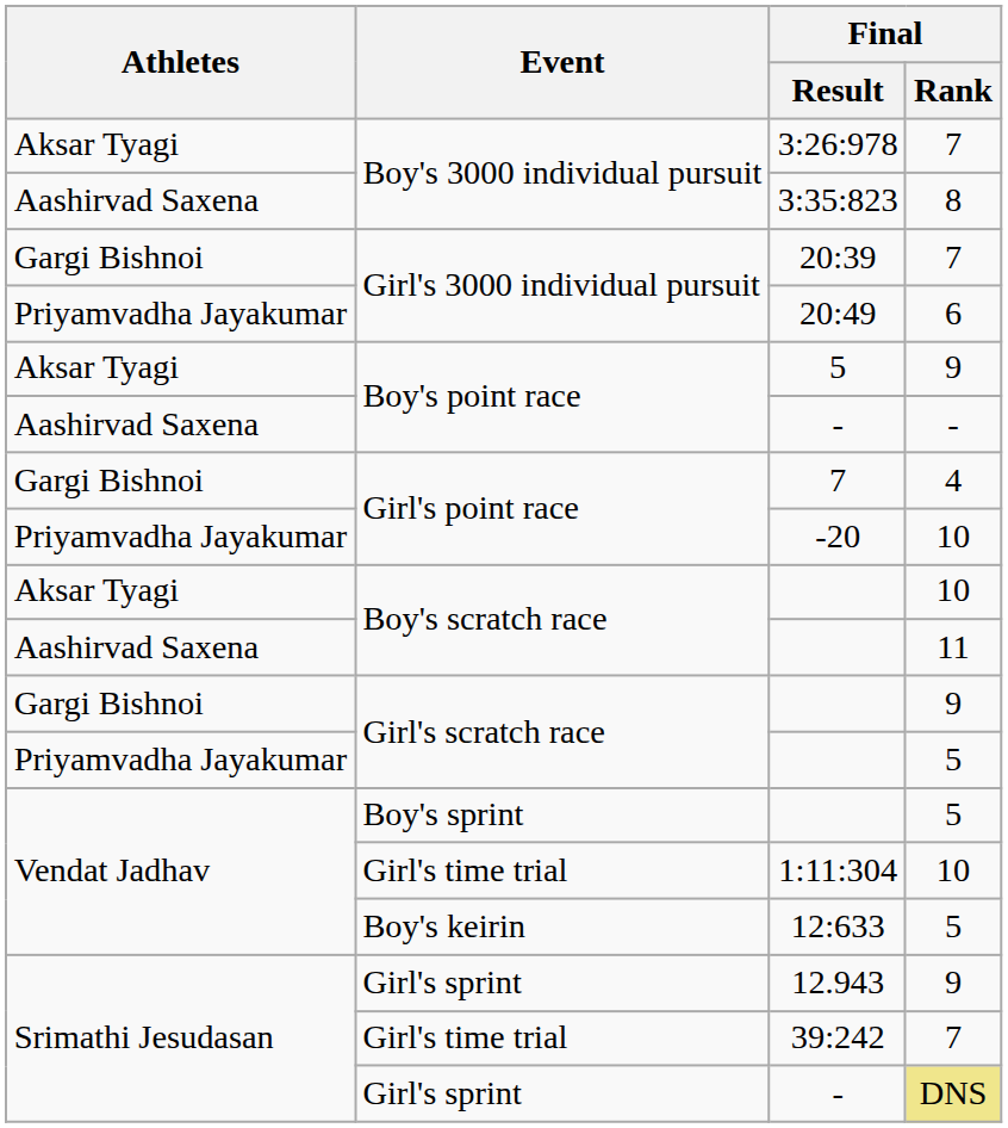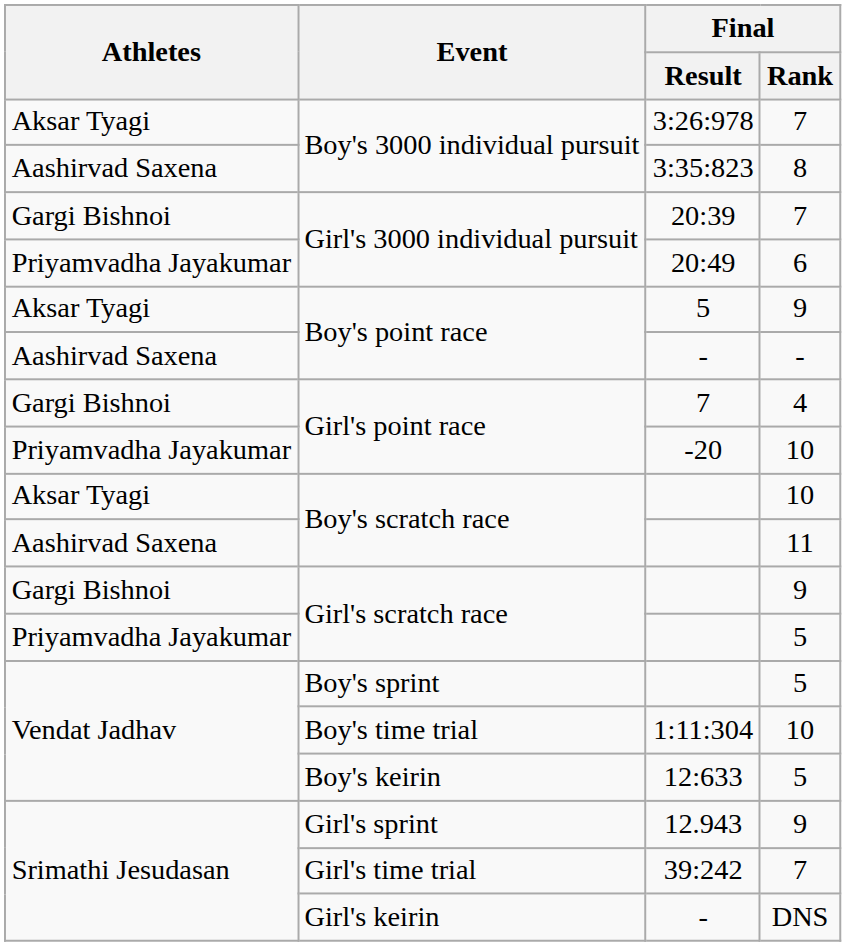1:11:304 | Event: Girl's time trial -> Boy's time trial
Srimathi Jesudasan / - | Event: Girl's sprint -> Girl's keirin
Srimathi Jesudasan / - | Final / Rank: khaki background -> no background
